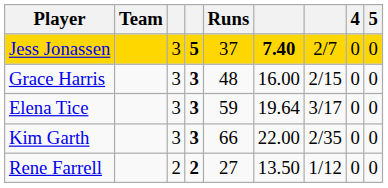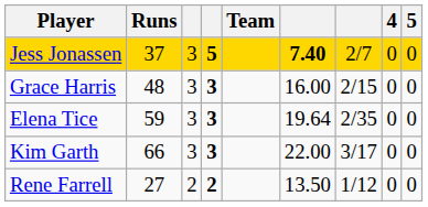columns swapped: Team <-> Runs
Elena Tice | column 7: 3/17 -> 2/35
Kim Garth | column 7: 2/35 -> 3/17
